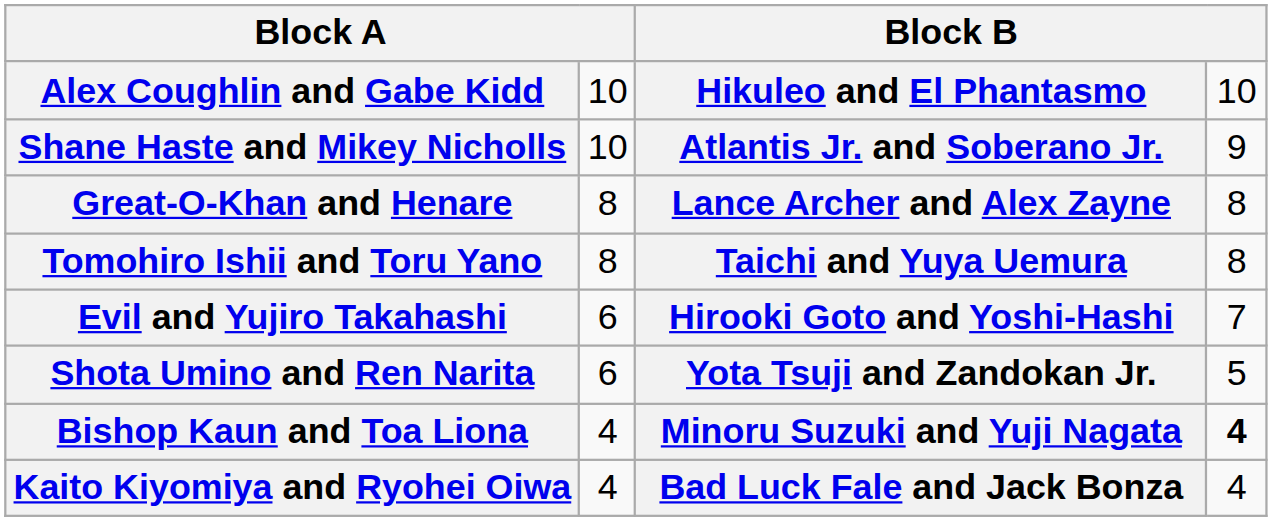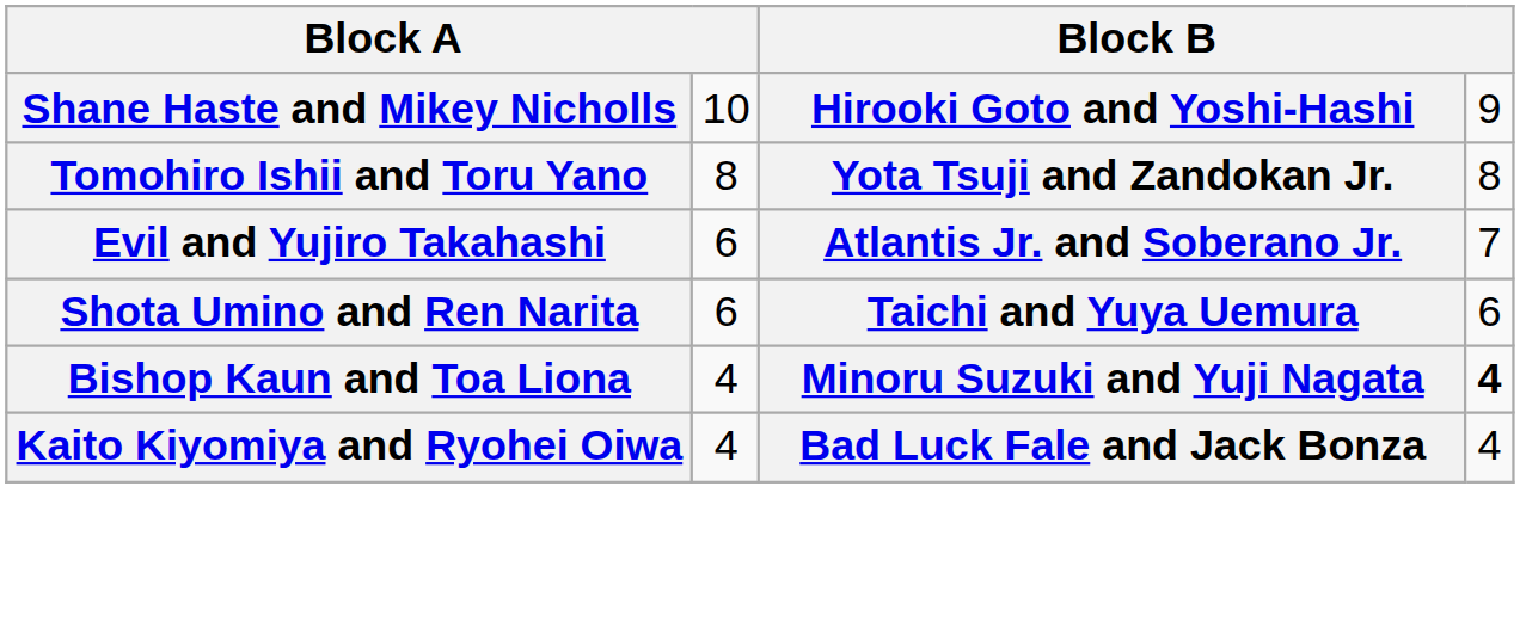- row: Alex Coughlin and Gabe Kidd | 10 | Hikuleo and El Phantasmo | 10
Shane Haste and Mikey Nicholls | column 3: Atlantis Jr. and Soberano Jr. -> Hirooki Goto and Yoshi-Hashi
- row: Great-O-Khan and Henare | 8 | Lance Archer and Alex Zayne | 8
Tomohiro Ishii and Toru Yano | column 3: Taichi and Yuya Uemura -> Yota Tsuji and Zandokan Jr.
Evil and Yujiro Takahashi | column 3: Hirooki Goto and Yoshi-Hashi -> Atlantis Jr. and Soberano Jr.
Shota Umino and Ren Narita | column 3: Yota Tsuji and Zandokan Jr. -> Taichi and Yuya Uemura
Shota Umino and Ren Narita | column 4: 5 -> 6
